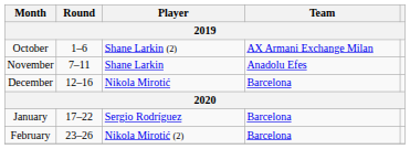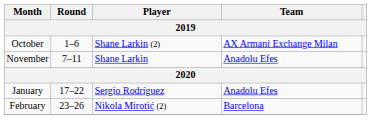- row: December | 12–16 | Nikola Mirotić | Barcelona
January | Team: Barcelona -> Anadolu Efes
